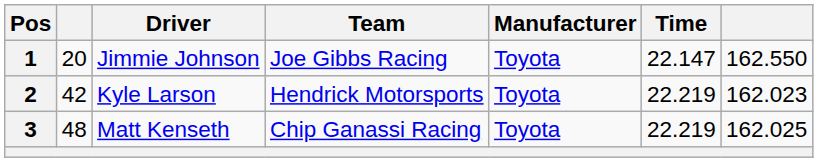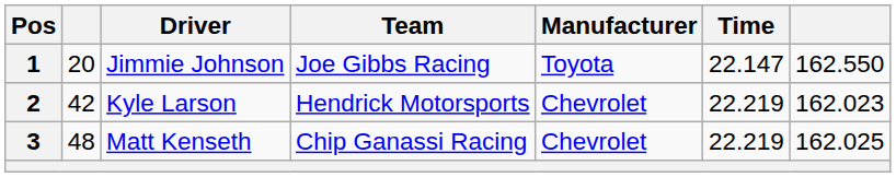2 | Manufacturer: Toyota -> Chevrolet
3 | Manufacturer: Toyota -> Chevrolet
